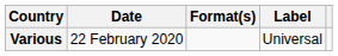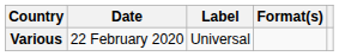columns swapped: Format(s) <-> Label
